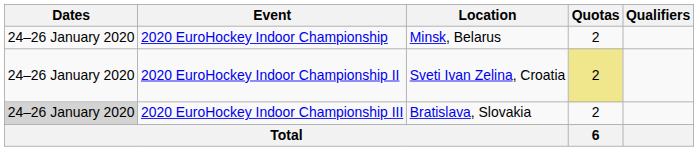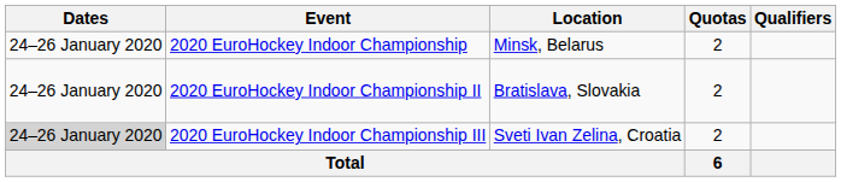2020 EuroHockey Indoor Championship II | Location: Sveti Ivan Zelina, Croatia -> Bratislava, Slovakia
2020 EuroHockey Indoor Championship II | Quotas: khaki background -> no background
2020 EuroHockey Indoor Championship III | Location: Bratislava, Slovakia -> Sveti Ivan Zelina, Croatia
